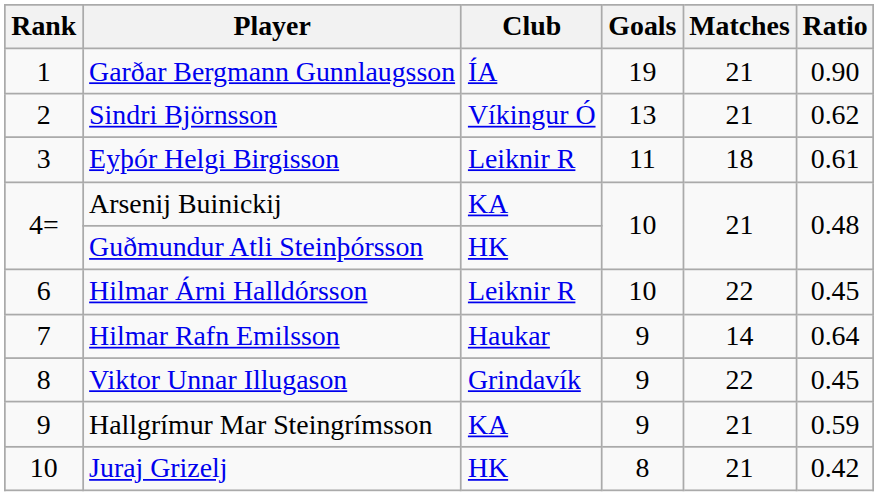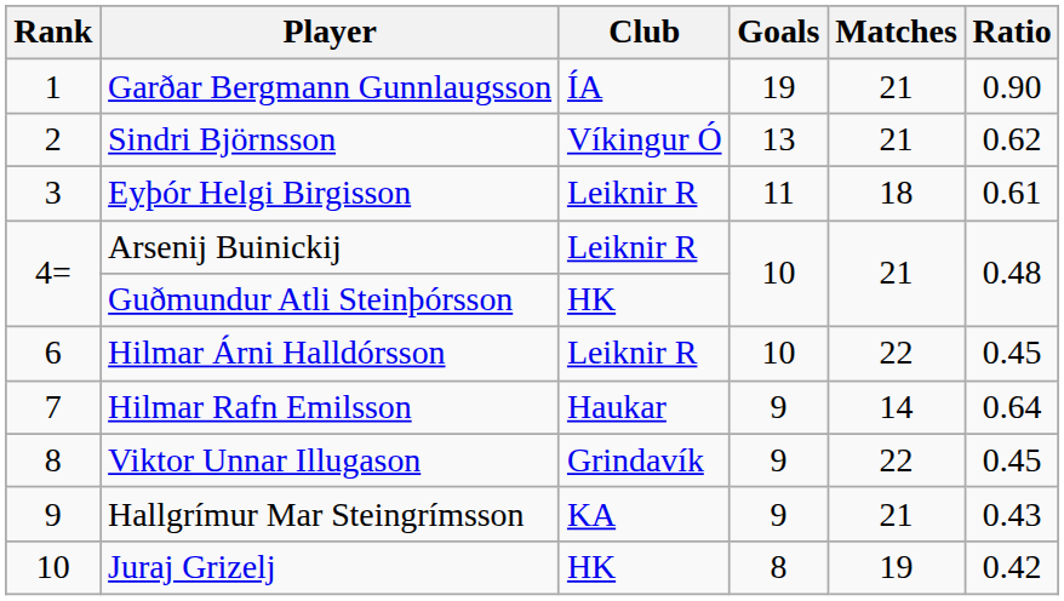Arsenij Buinickij | Club: KA -> Leiknir R
Hallgrímur Mar Steingrímsson | Ratio: 0.59 -> 0.43
Juraj Grizelj | Matches: 21 -> 19
